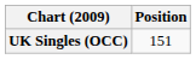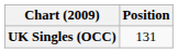UK Singles (OCC) | Position: 151 -> 131
